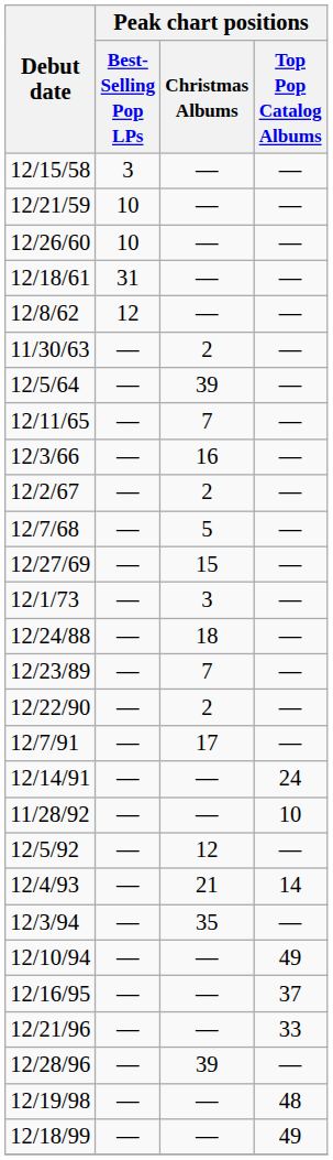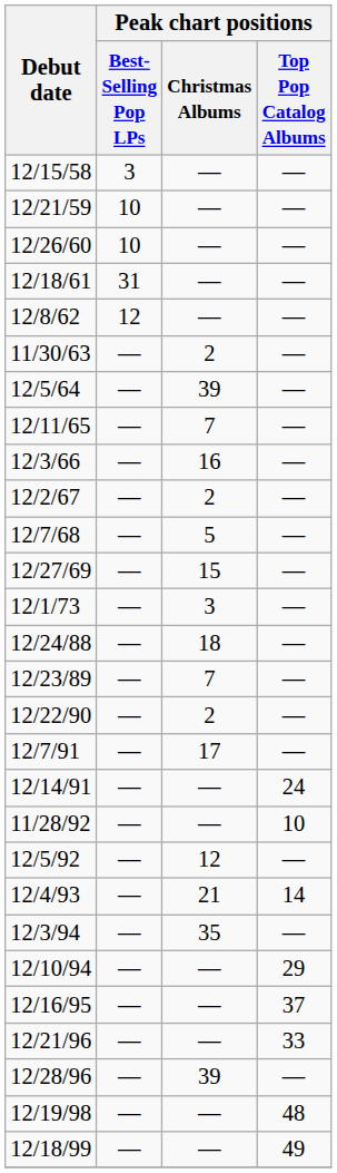12/10/94 | Peak chart positions / Top Pop Catalog Albums: 49 -> 29
